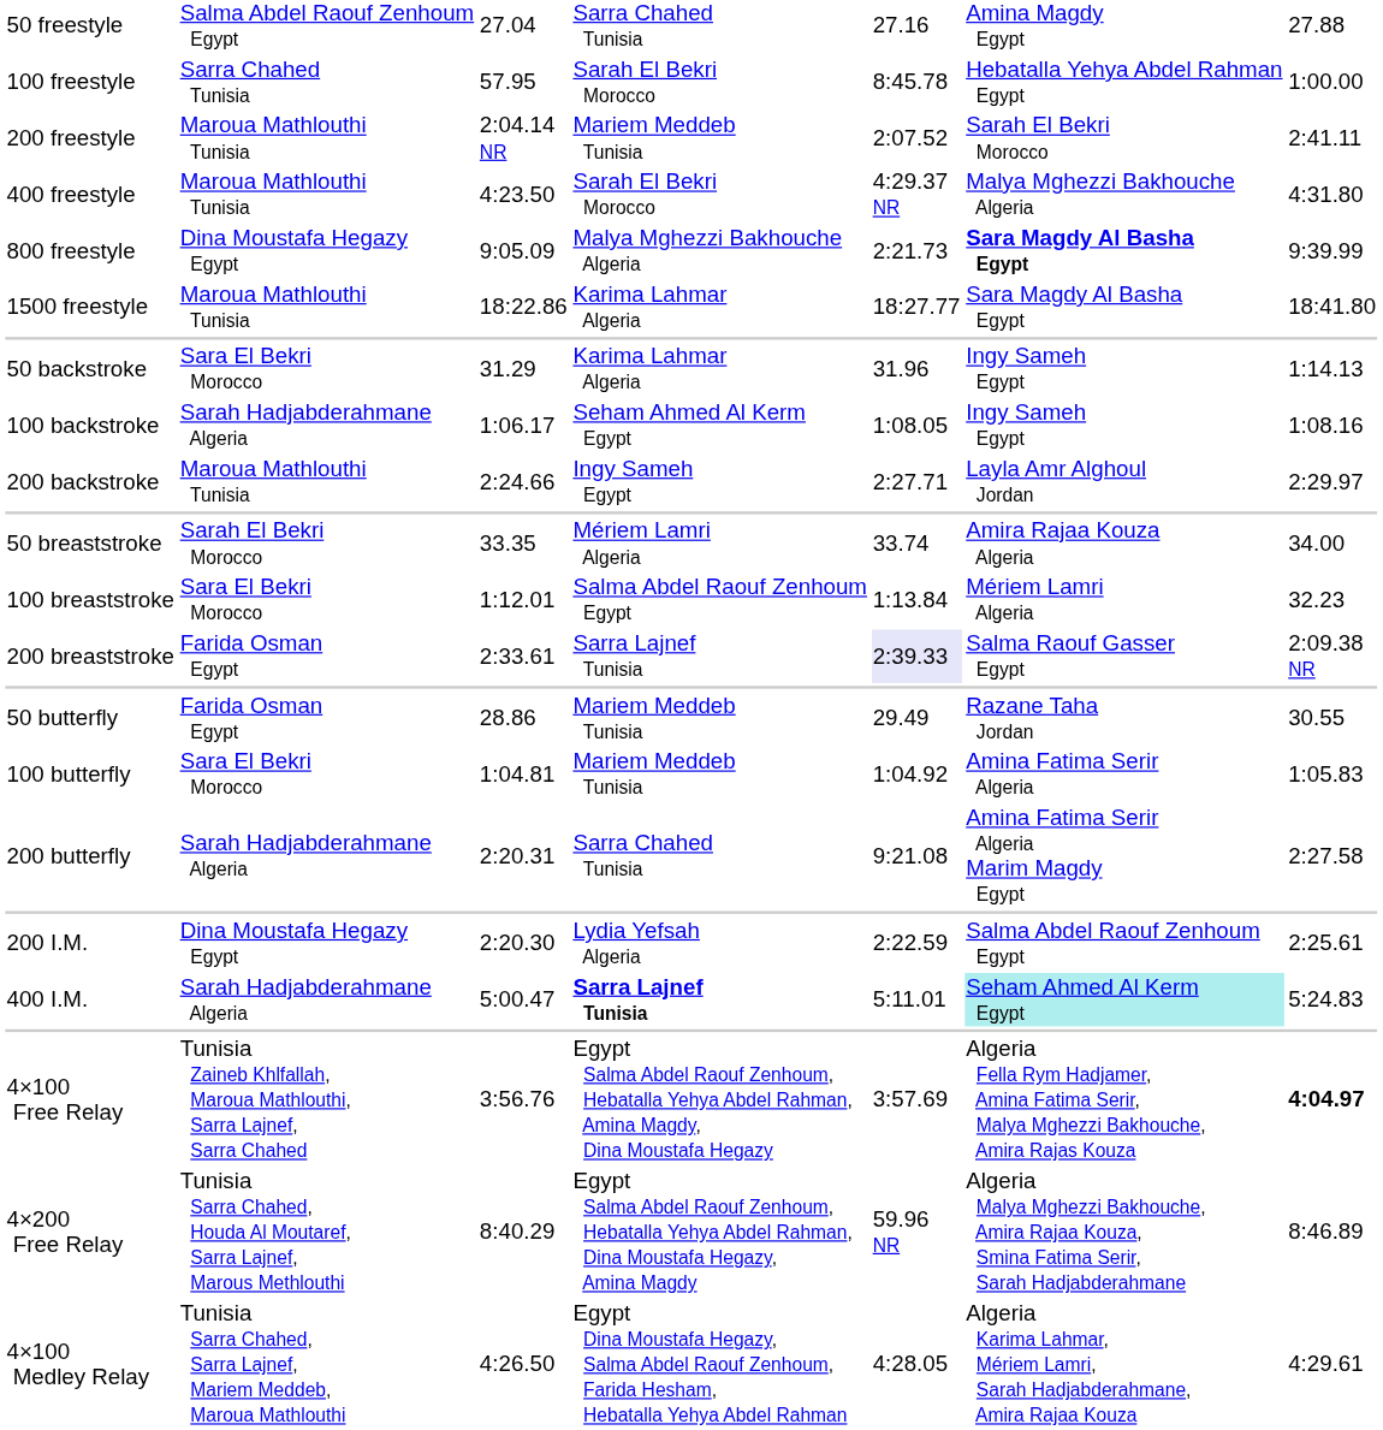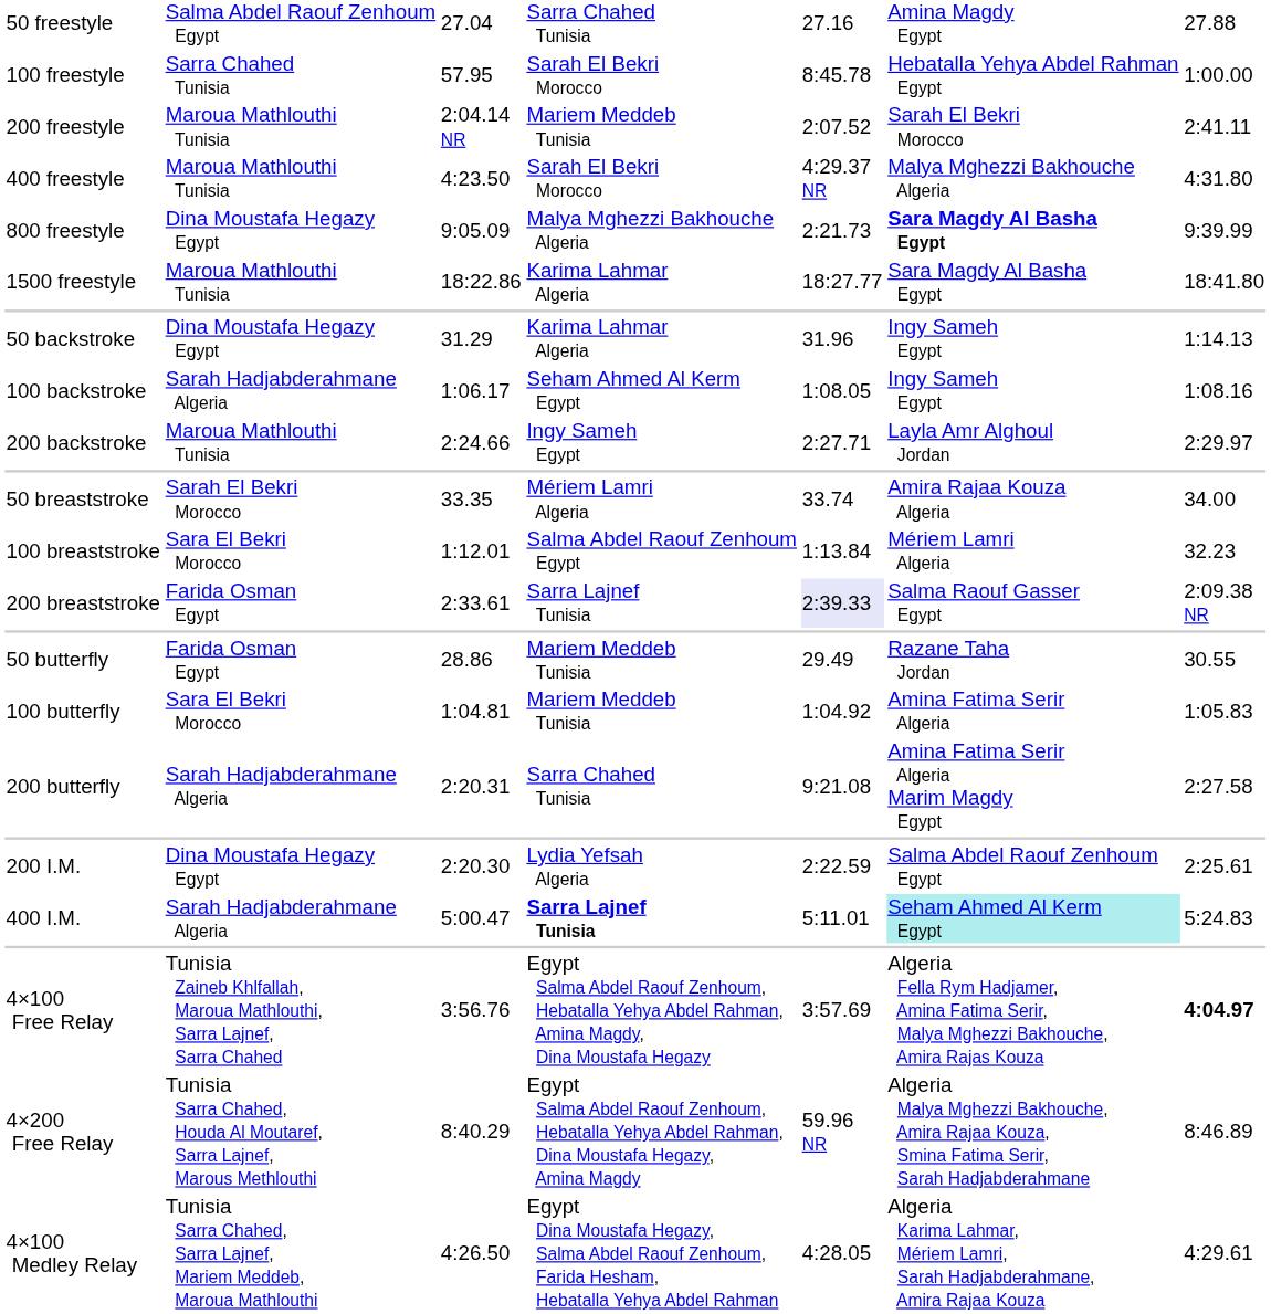50 backstroke | column 2: Sara El Bekri Morocco -> Dina Moustafa Hegazy Egypt
